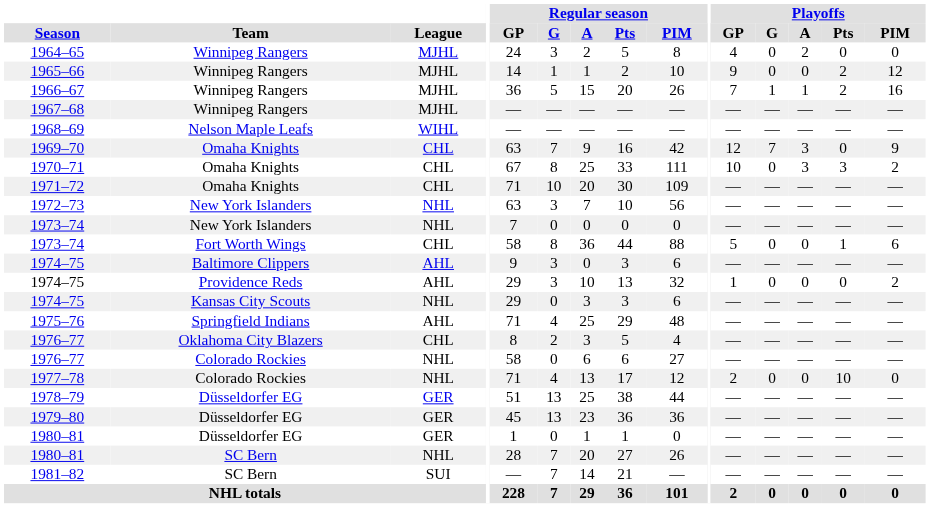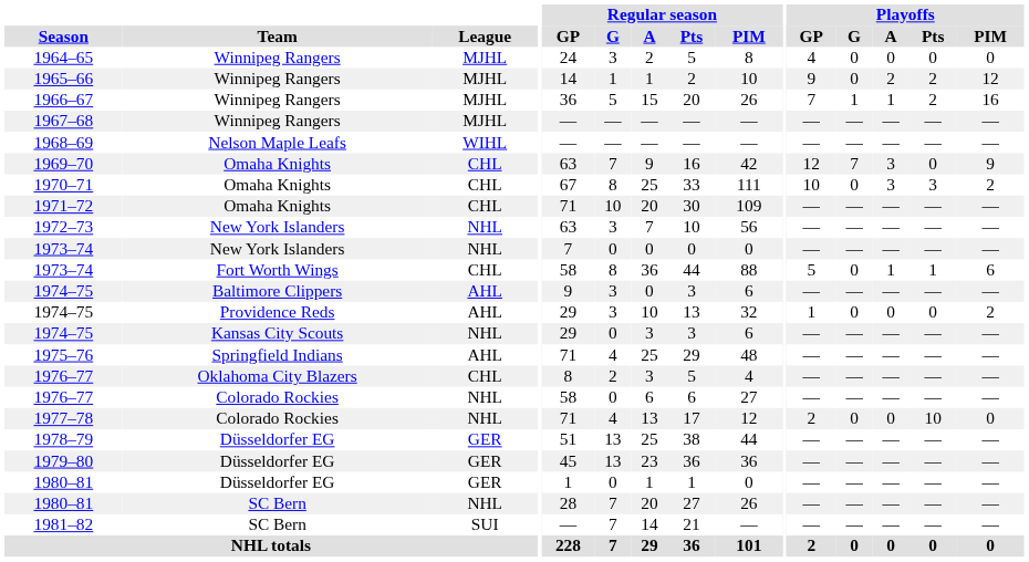1964–65 | Playoffs / A: 2 -> 0
1965–66 | Playoffs / A: 0 -> 2
1973–74 / Fort Worth Wings | Playoffs / A: 0 -> 1
